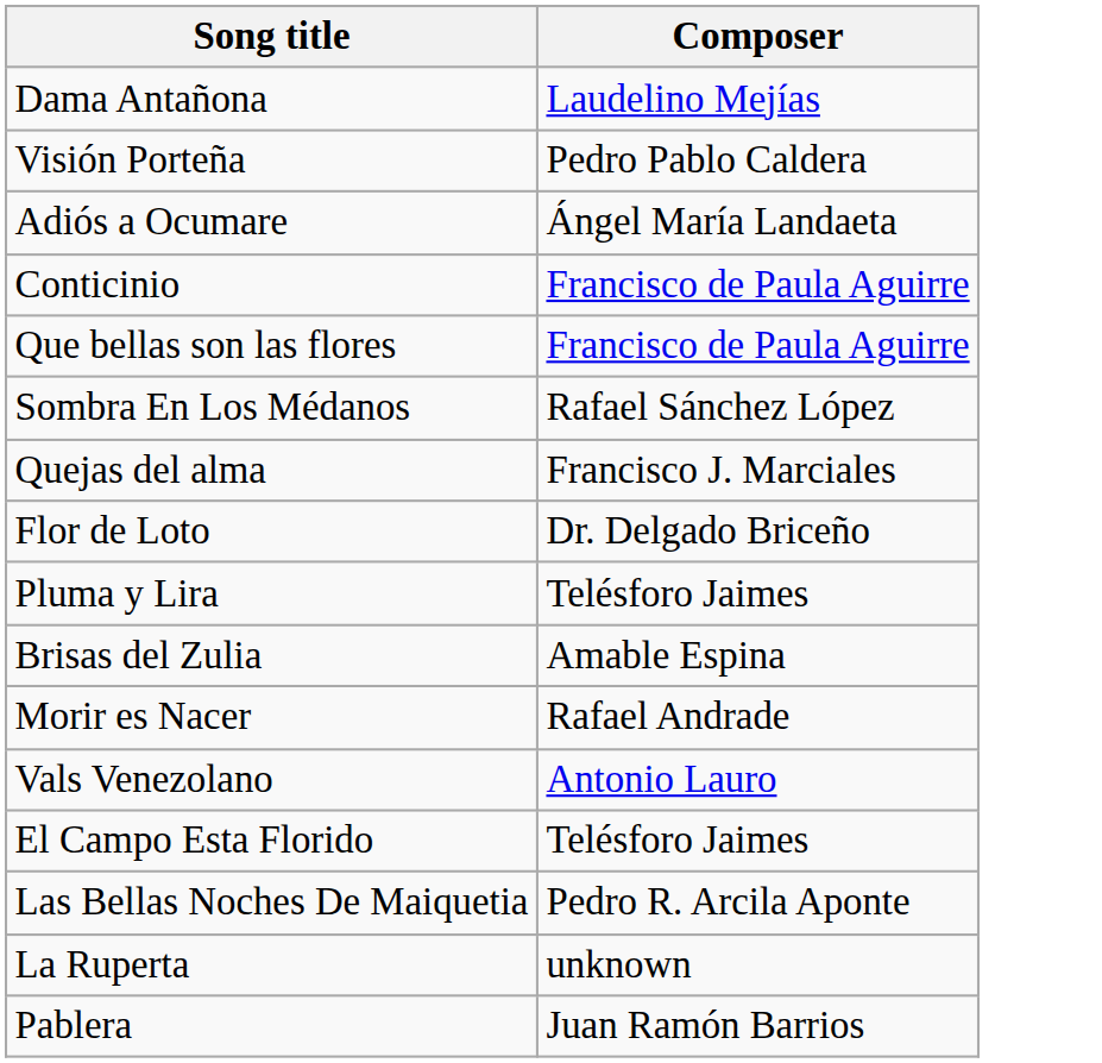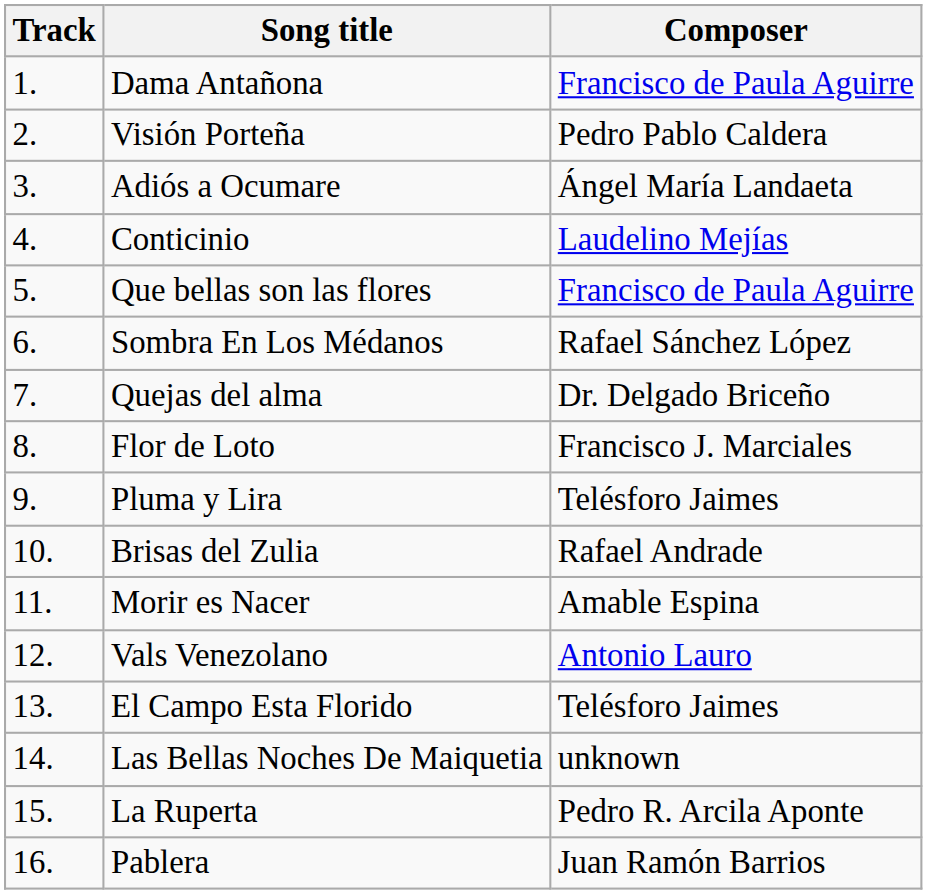+ column: Track | 1. | 2. | 3. | 4. | 5. | 6. | 7. | 8. | 9. | 10. | 11. | 12. | 13. | 14. | 15. | 16.
Dama Antañona | Composer: Laudelino Mejías -> Francisco de Paula Aguirre
Conticinio | Composer: Francisco de Paula Aguirre -> Laudelino Mejías
Quejas del alma | Composer: Francisco J. Marciales -> Dr. Delgado Briceño
Flor de Loto | Composer: Dr. Delgado Briceño -> Francisco J. Marciales
Brisas del Zulia | Composer: Amable Espina -> Rafael Andrade
Morir es Nacer | Composer: Rafael Andrade -> Amable Espina
Las Bellas Noches De Maiquetia | Composer: Pedro R. Arcila Aponte -> unknown
La Ruperta | Composer: unknown -> Pedro R. Arcila Aponte
